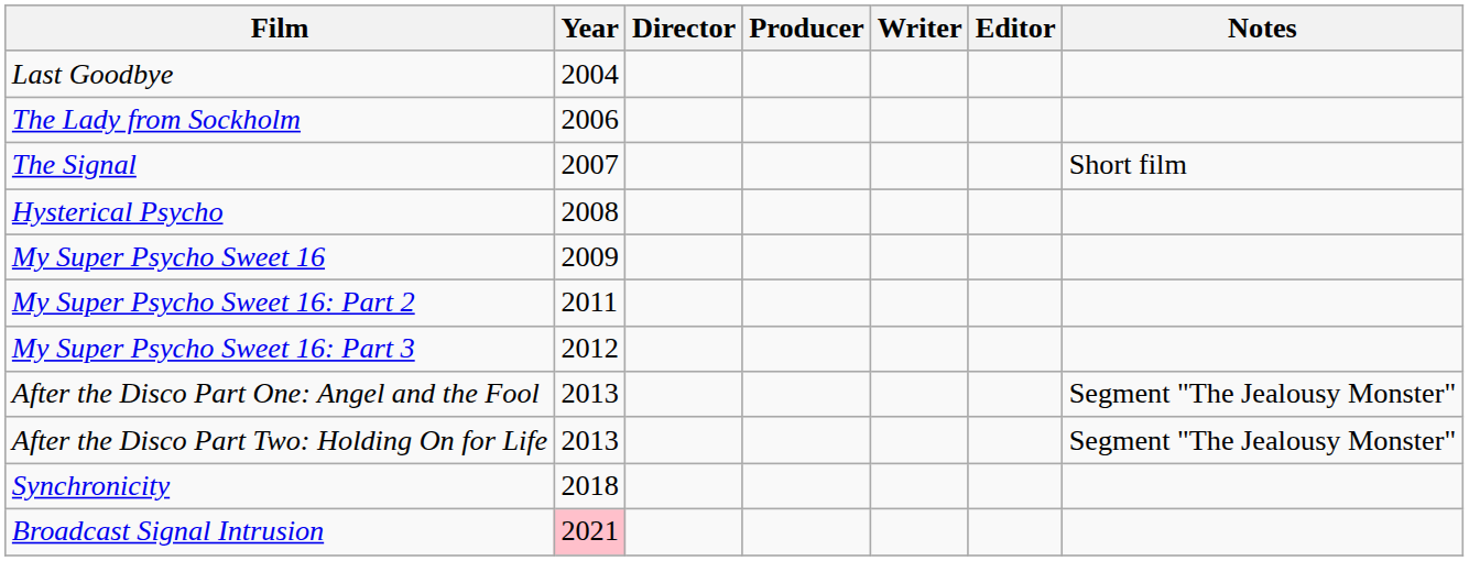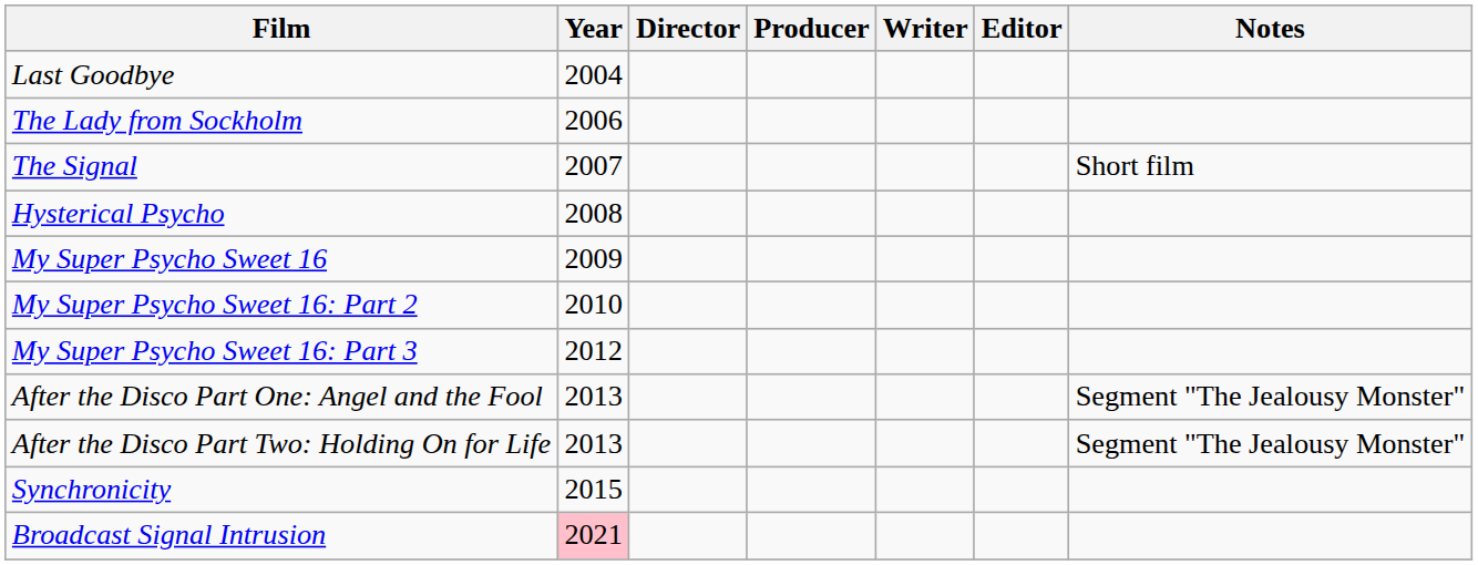My Super Psycho Sweet 16: Part 2 | Year: 2011 -> 2010
Synchronicity | Year: 2018 -> 2015
